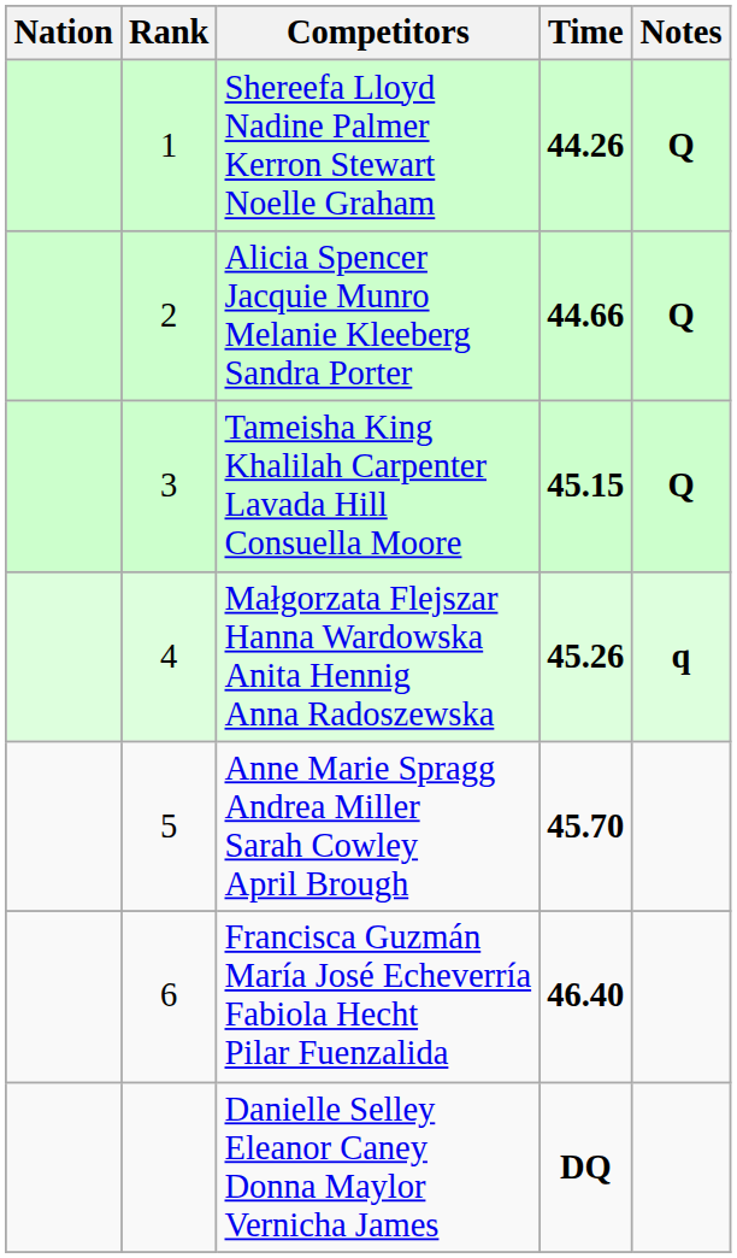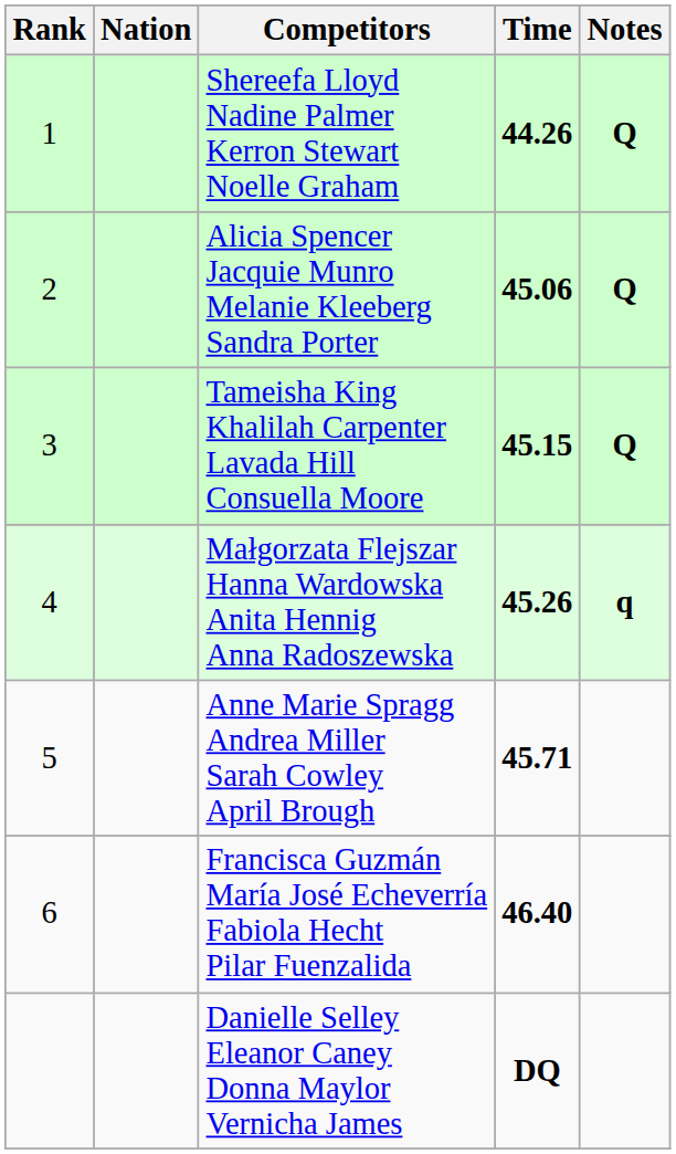columns swapped: Rank <-> Nation
Alicia Spencer Jacquie Munro Melanie Kleeberg Sandra Porter | Time: 44.66 -> 45.06
Anne Marie Spragg Andrea Miller Sarah Cowley April Brough | Time: 45.70 -> 45.71
